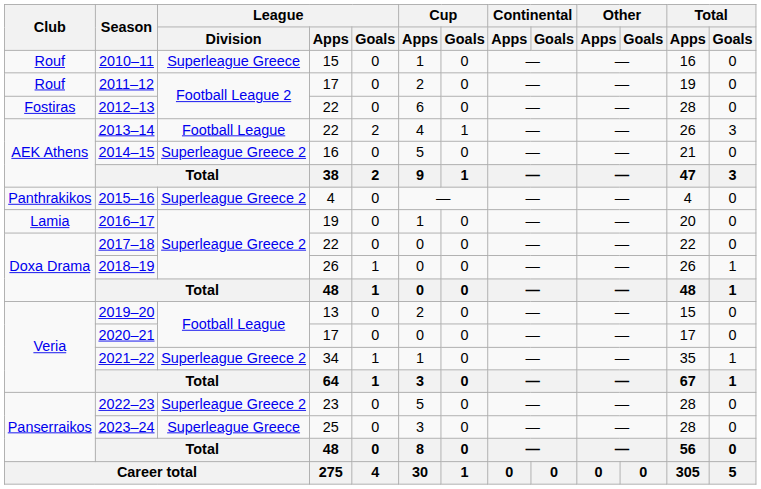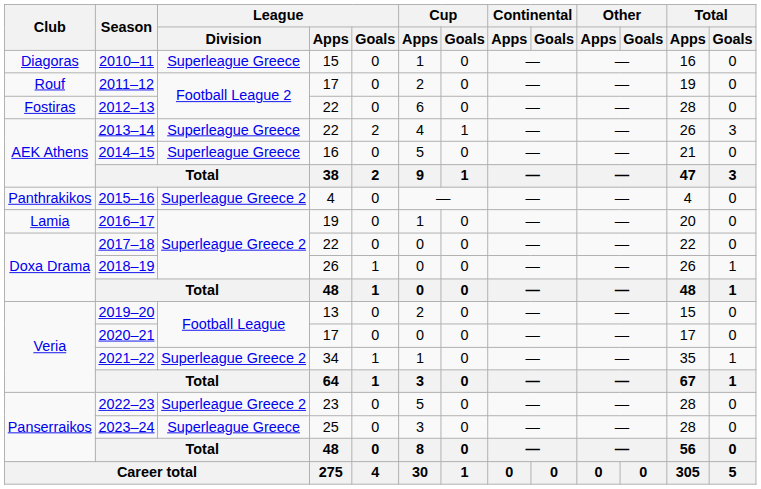2010–11 | Club: Rouf -> Diagoras
2013–14 | League / Division: Football League -> Superleague Greece
2014–15 | League / Division: Superleague Greece 2 -> Superleague Greece
